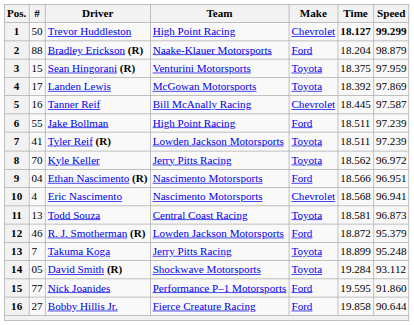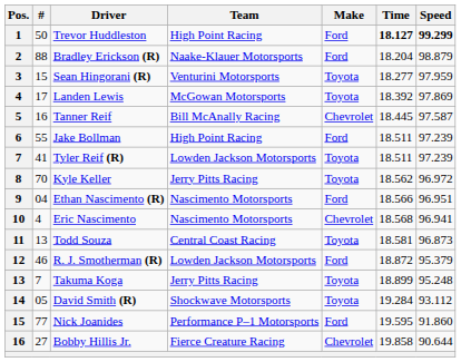Trevor Huddleston | Make: Chevrolet -> Ford
Sean Hingorani (R) | Time: 18.375 -> 18.277
Bobby Hillis Jr. | Make: Ford -> Chevrolet
